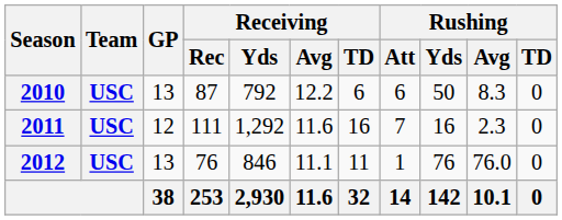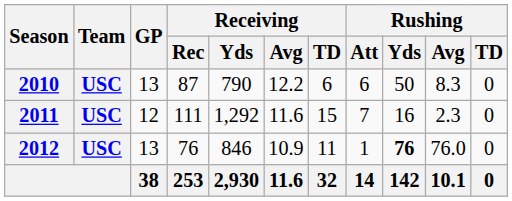2010 | Receiving / Yds: 792 -> 790
2011 | Receiving / TD: 16 -> 15
2012 | Receiving / Avg: 11.1 -> 10.9
2012 | Rushing / Yds: normal -> bold
